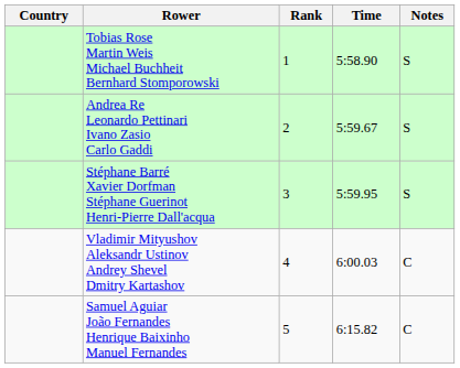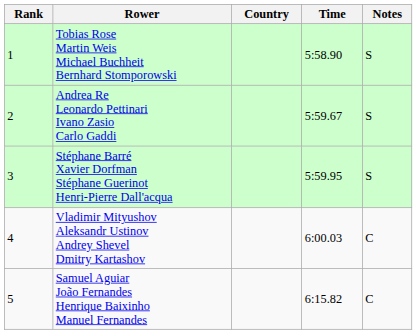columns swapped: Rank <-> Country
